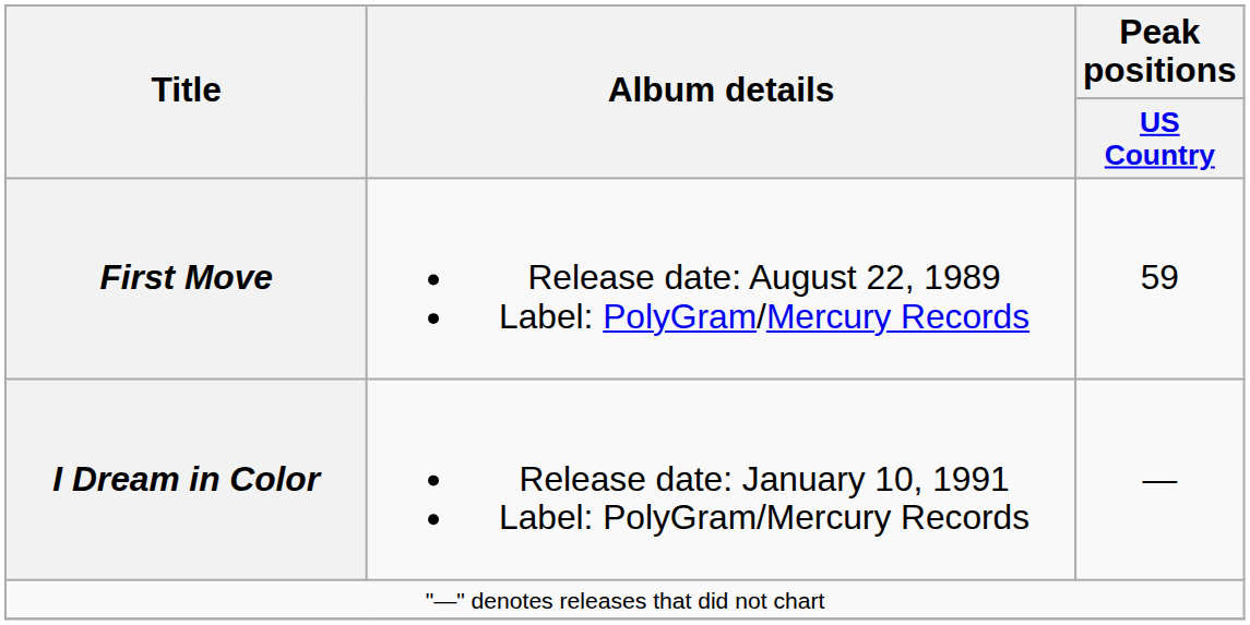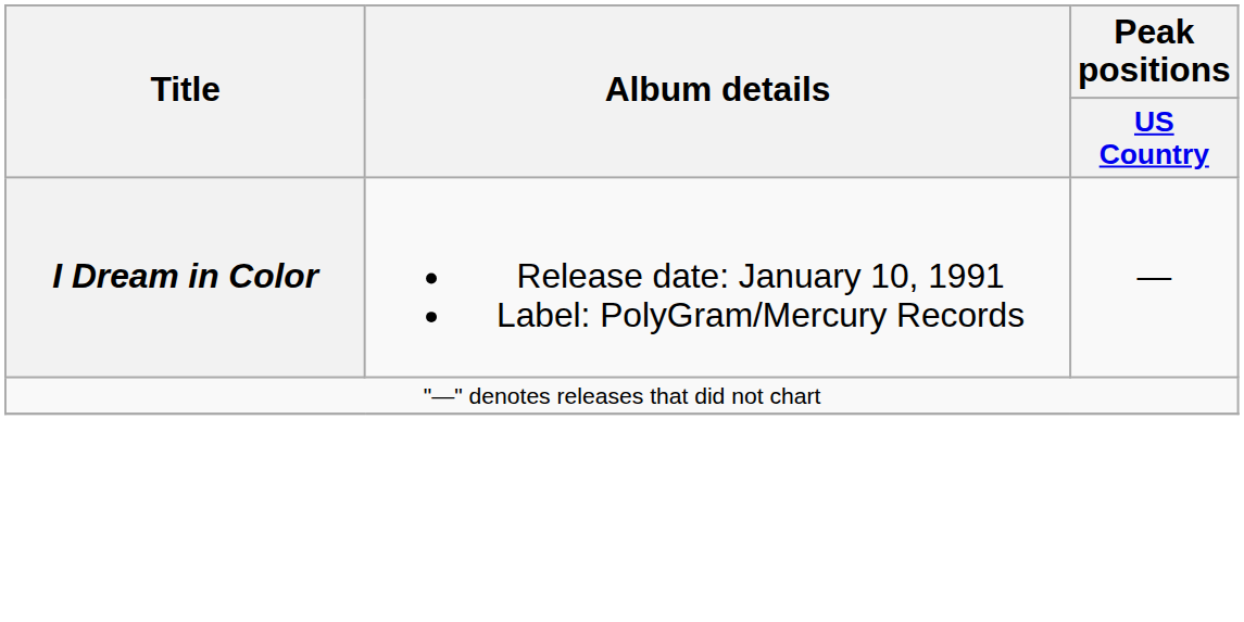- row: First Move | Release date: August 22, 1989 Label: PolyGram/Mercury Records | 59
